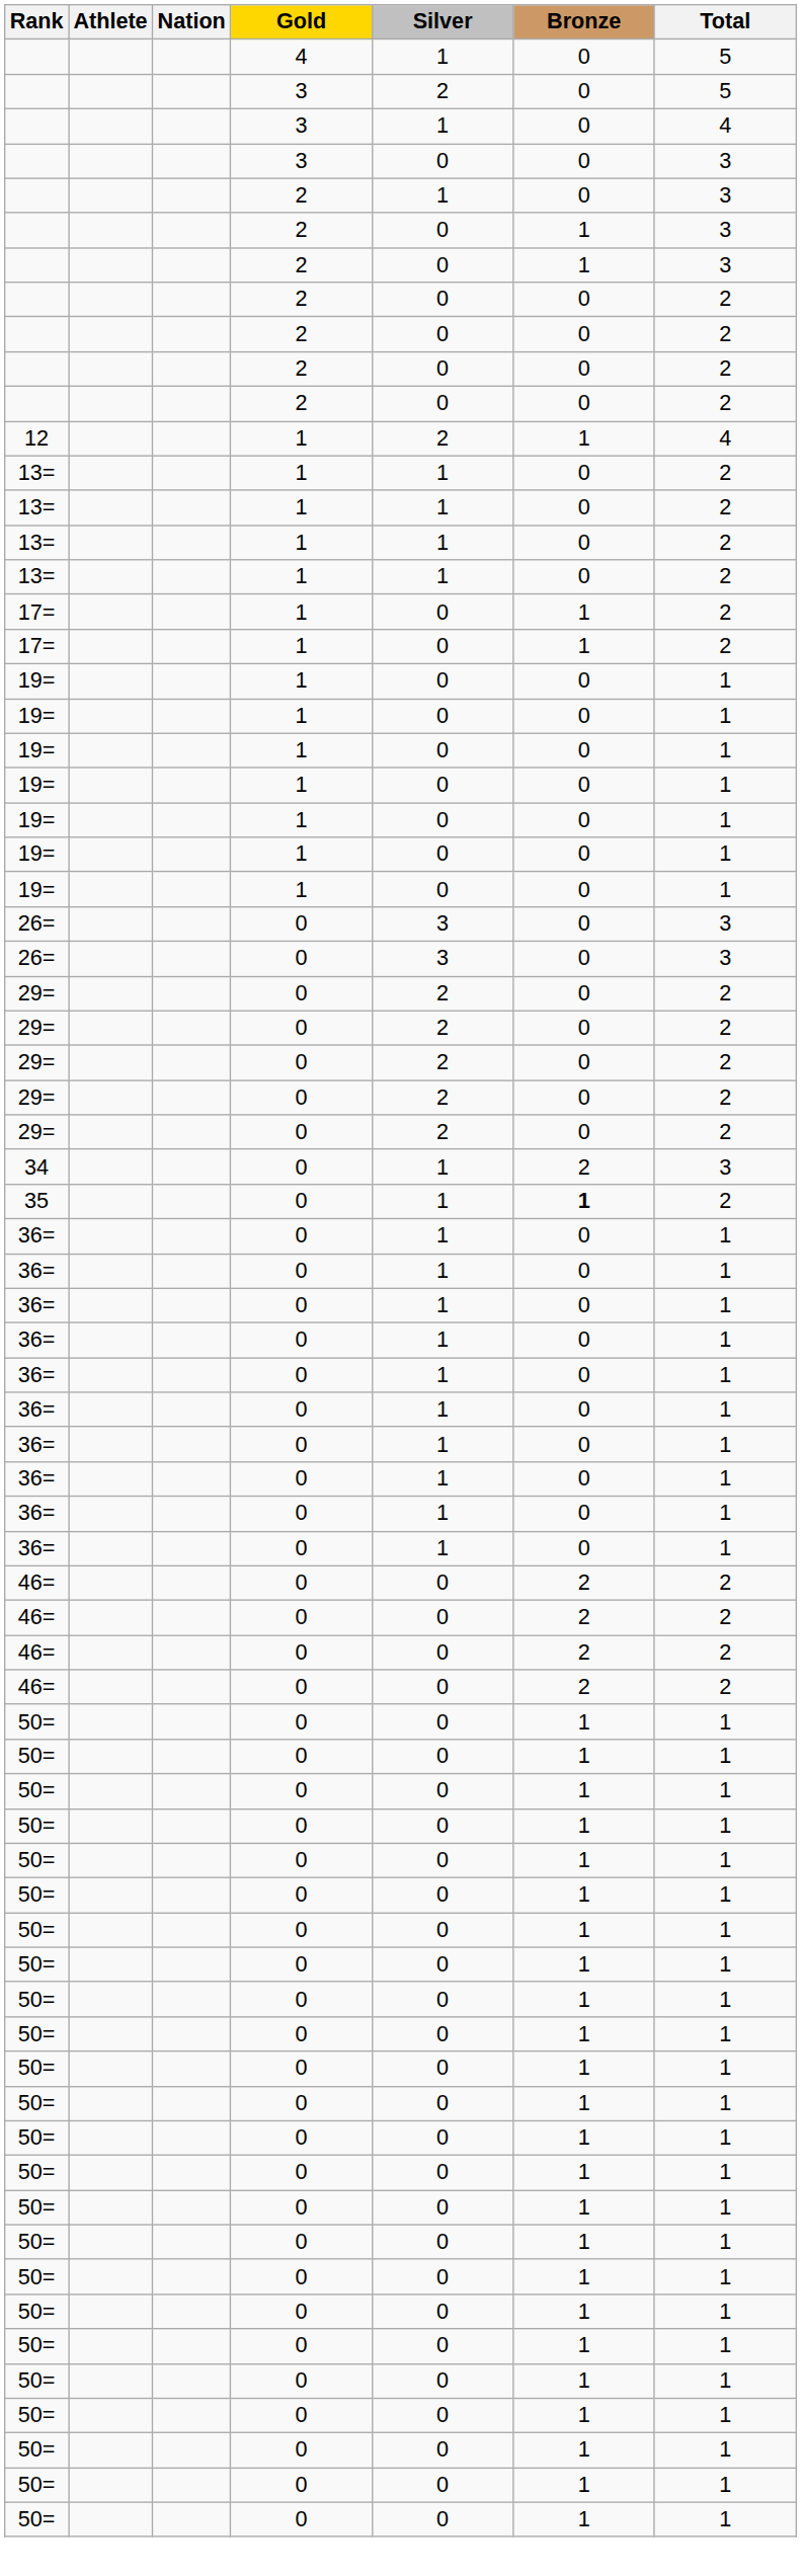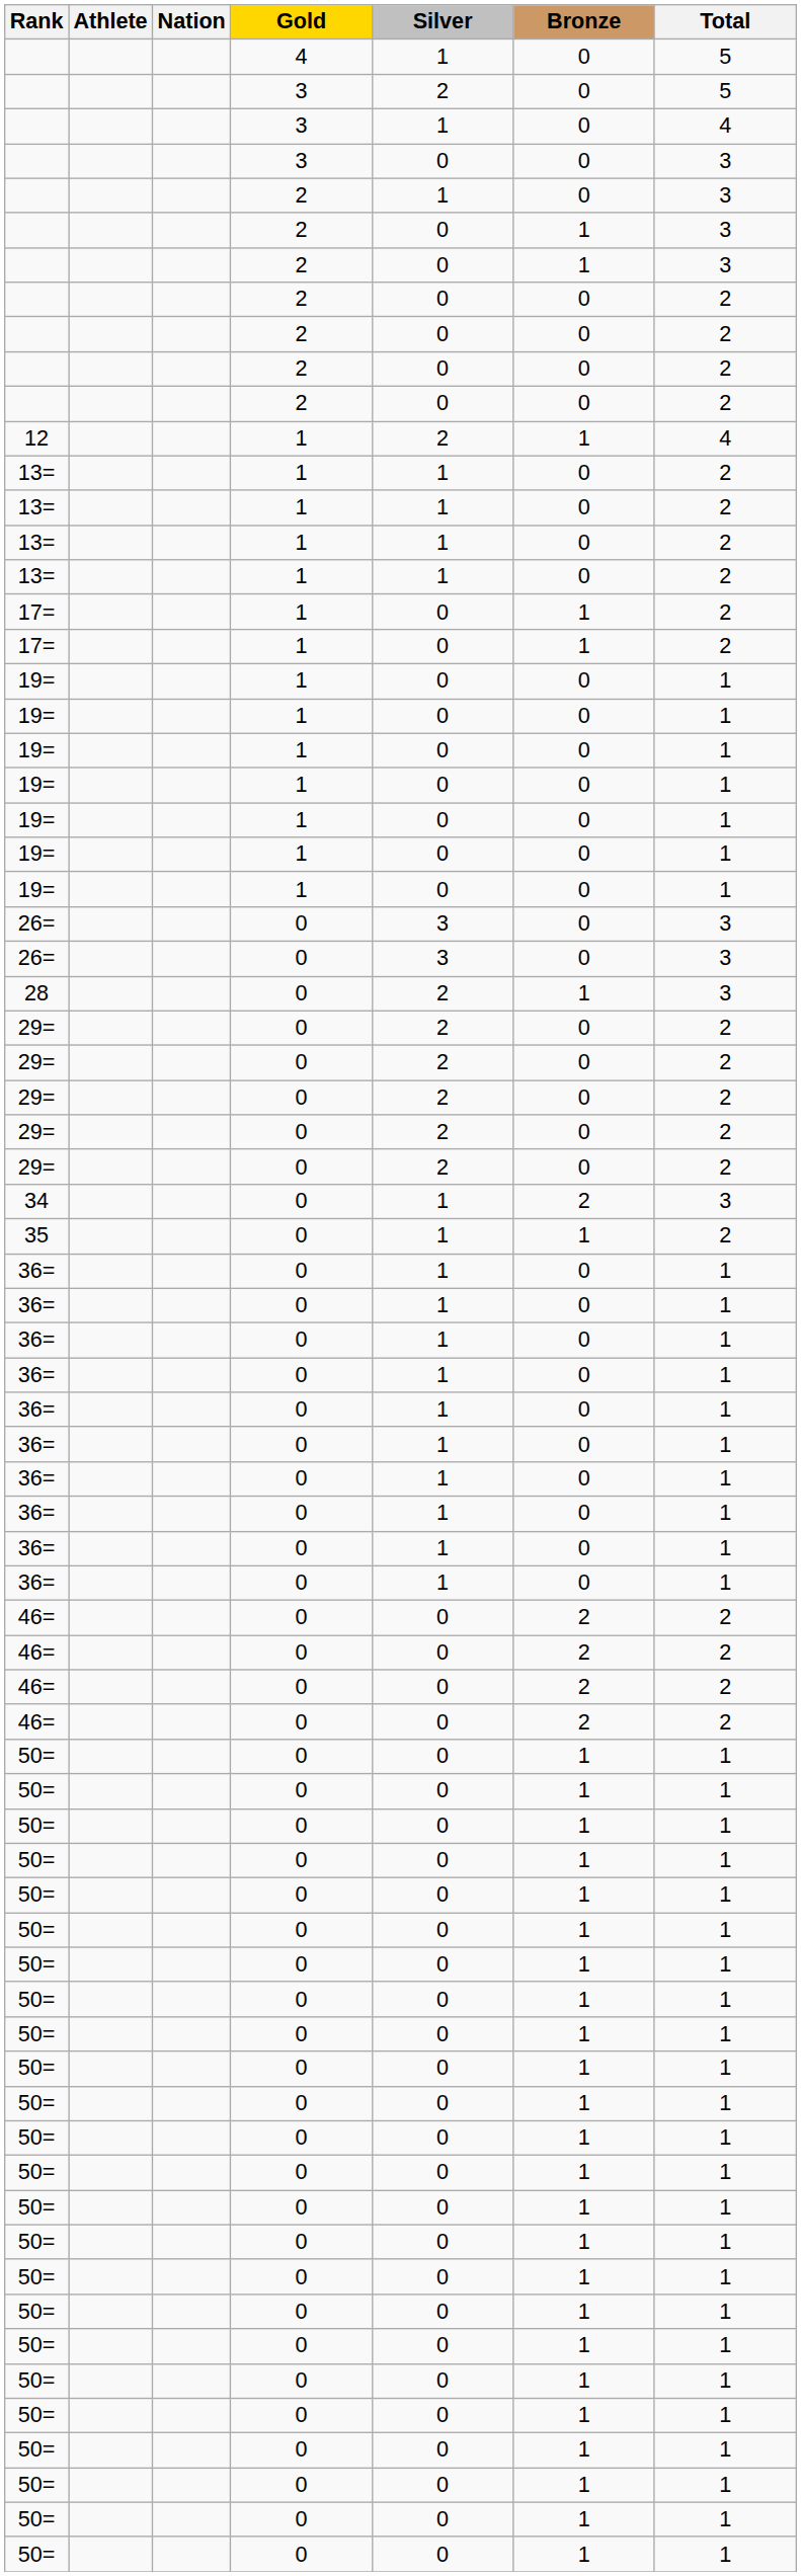+ row: 28 | 0 | 2 | 1 | 3
35 | Bronze: bold -> normal
